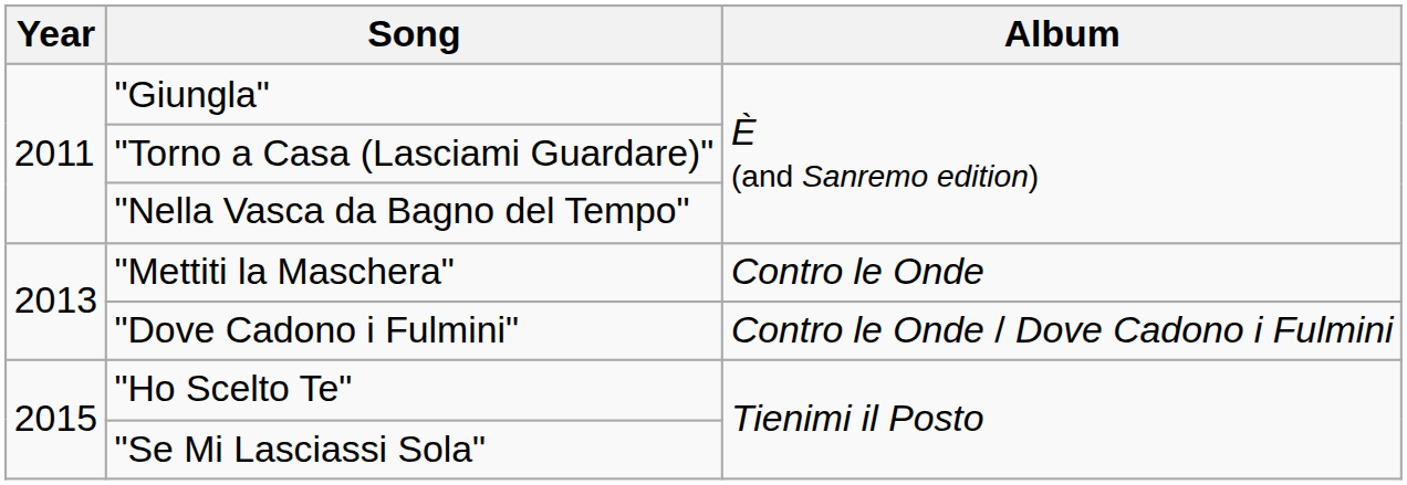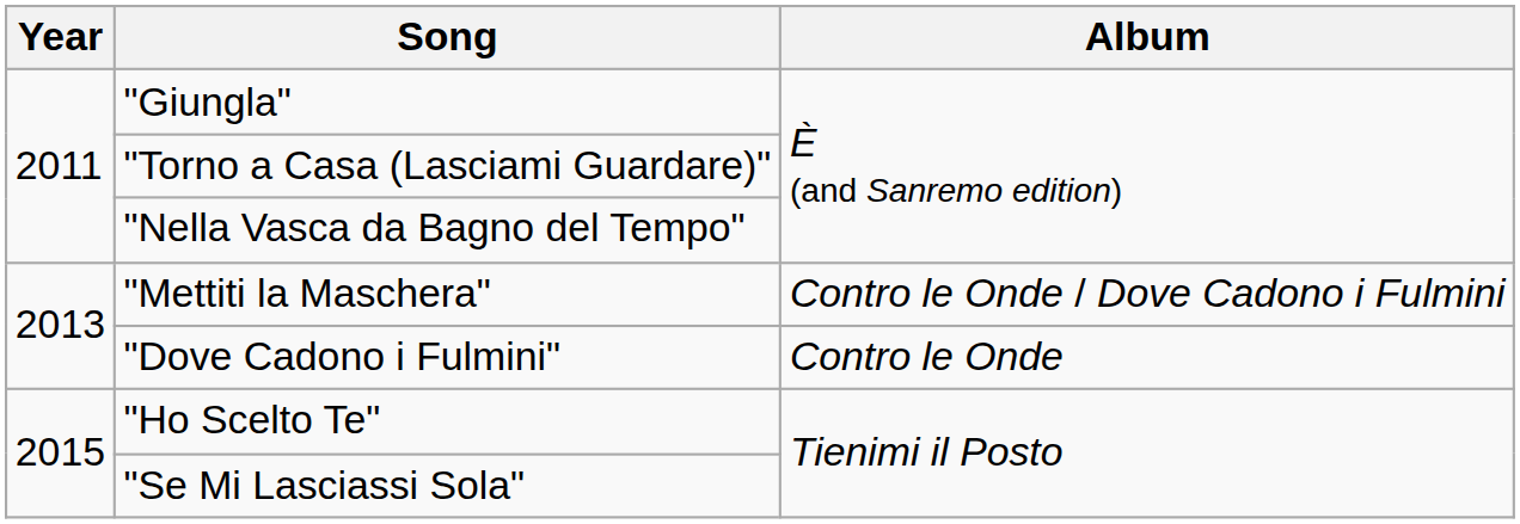"Mettiti la Maschera" | Album: Contro le Onde -> Contro le Onde / Dove Cadono i Fulmini
"Dove Cadono i Fulmini" | Album: Contro le Onde / Dove Cadono i Fulmini -> Contro le Onde
